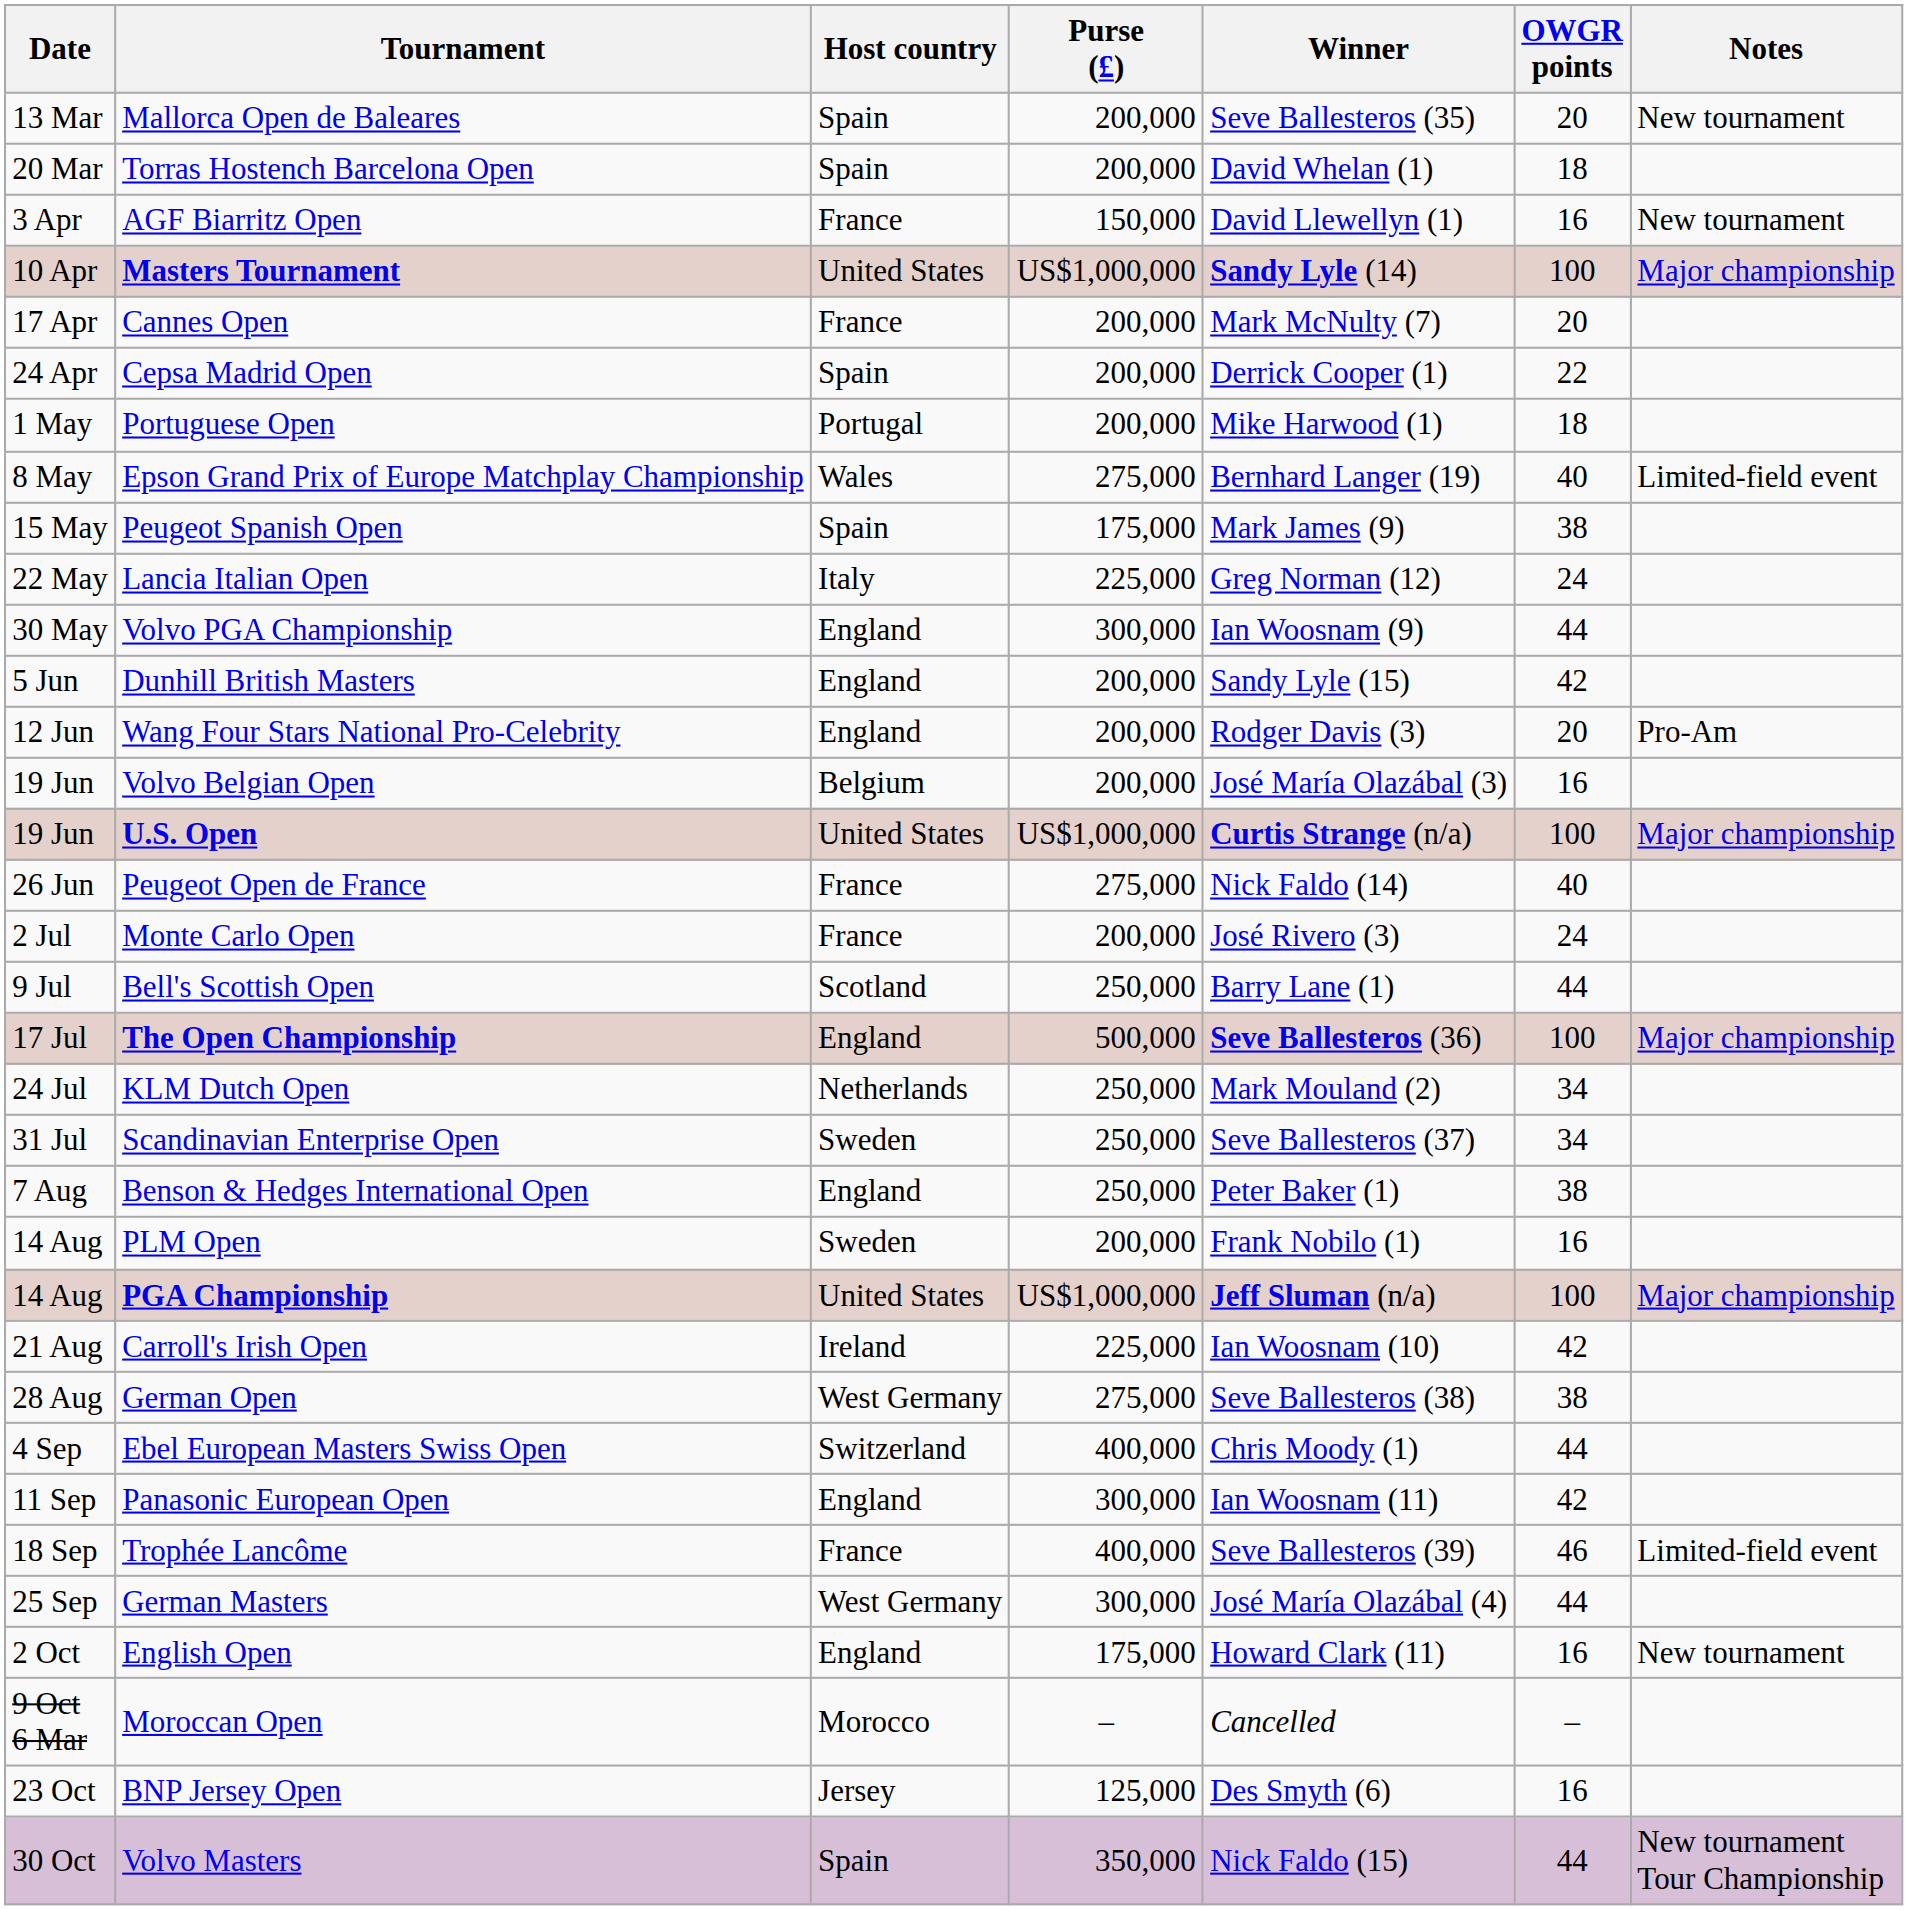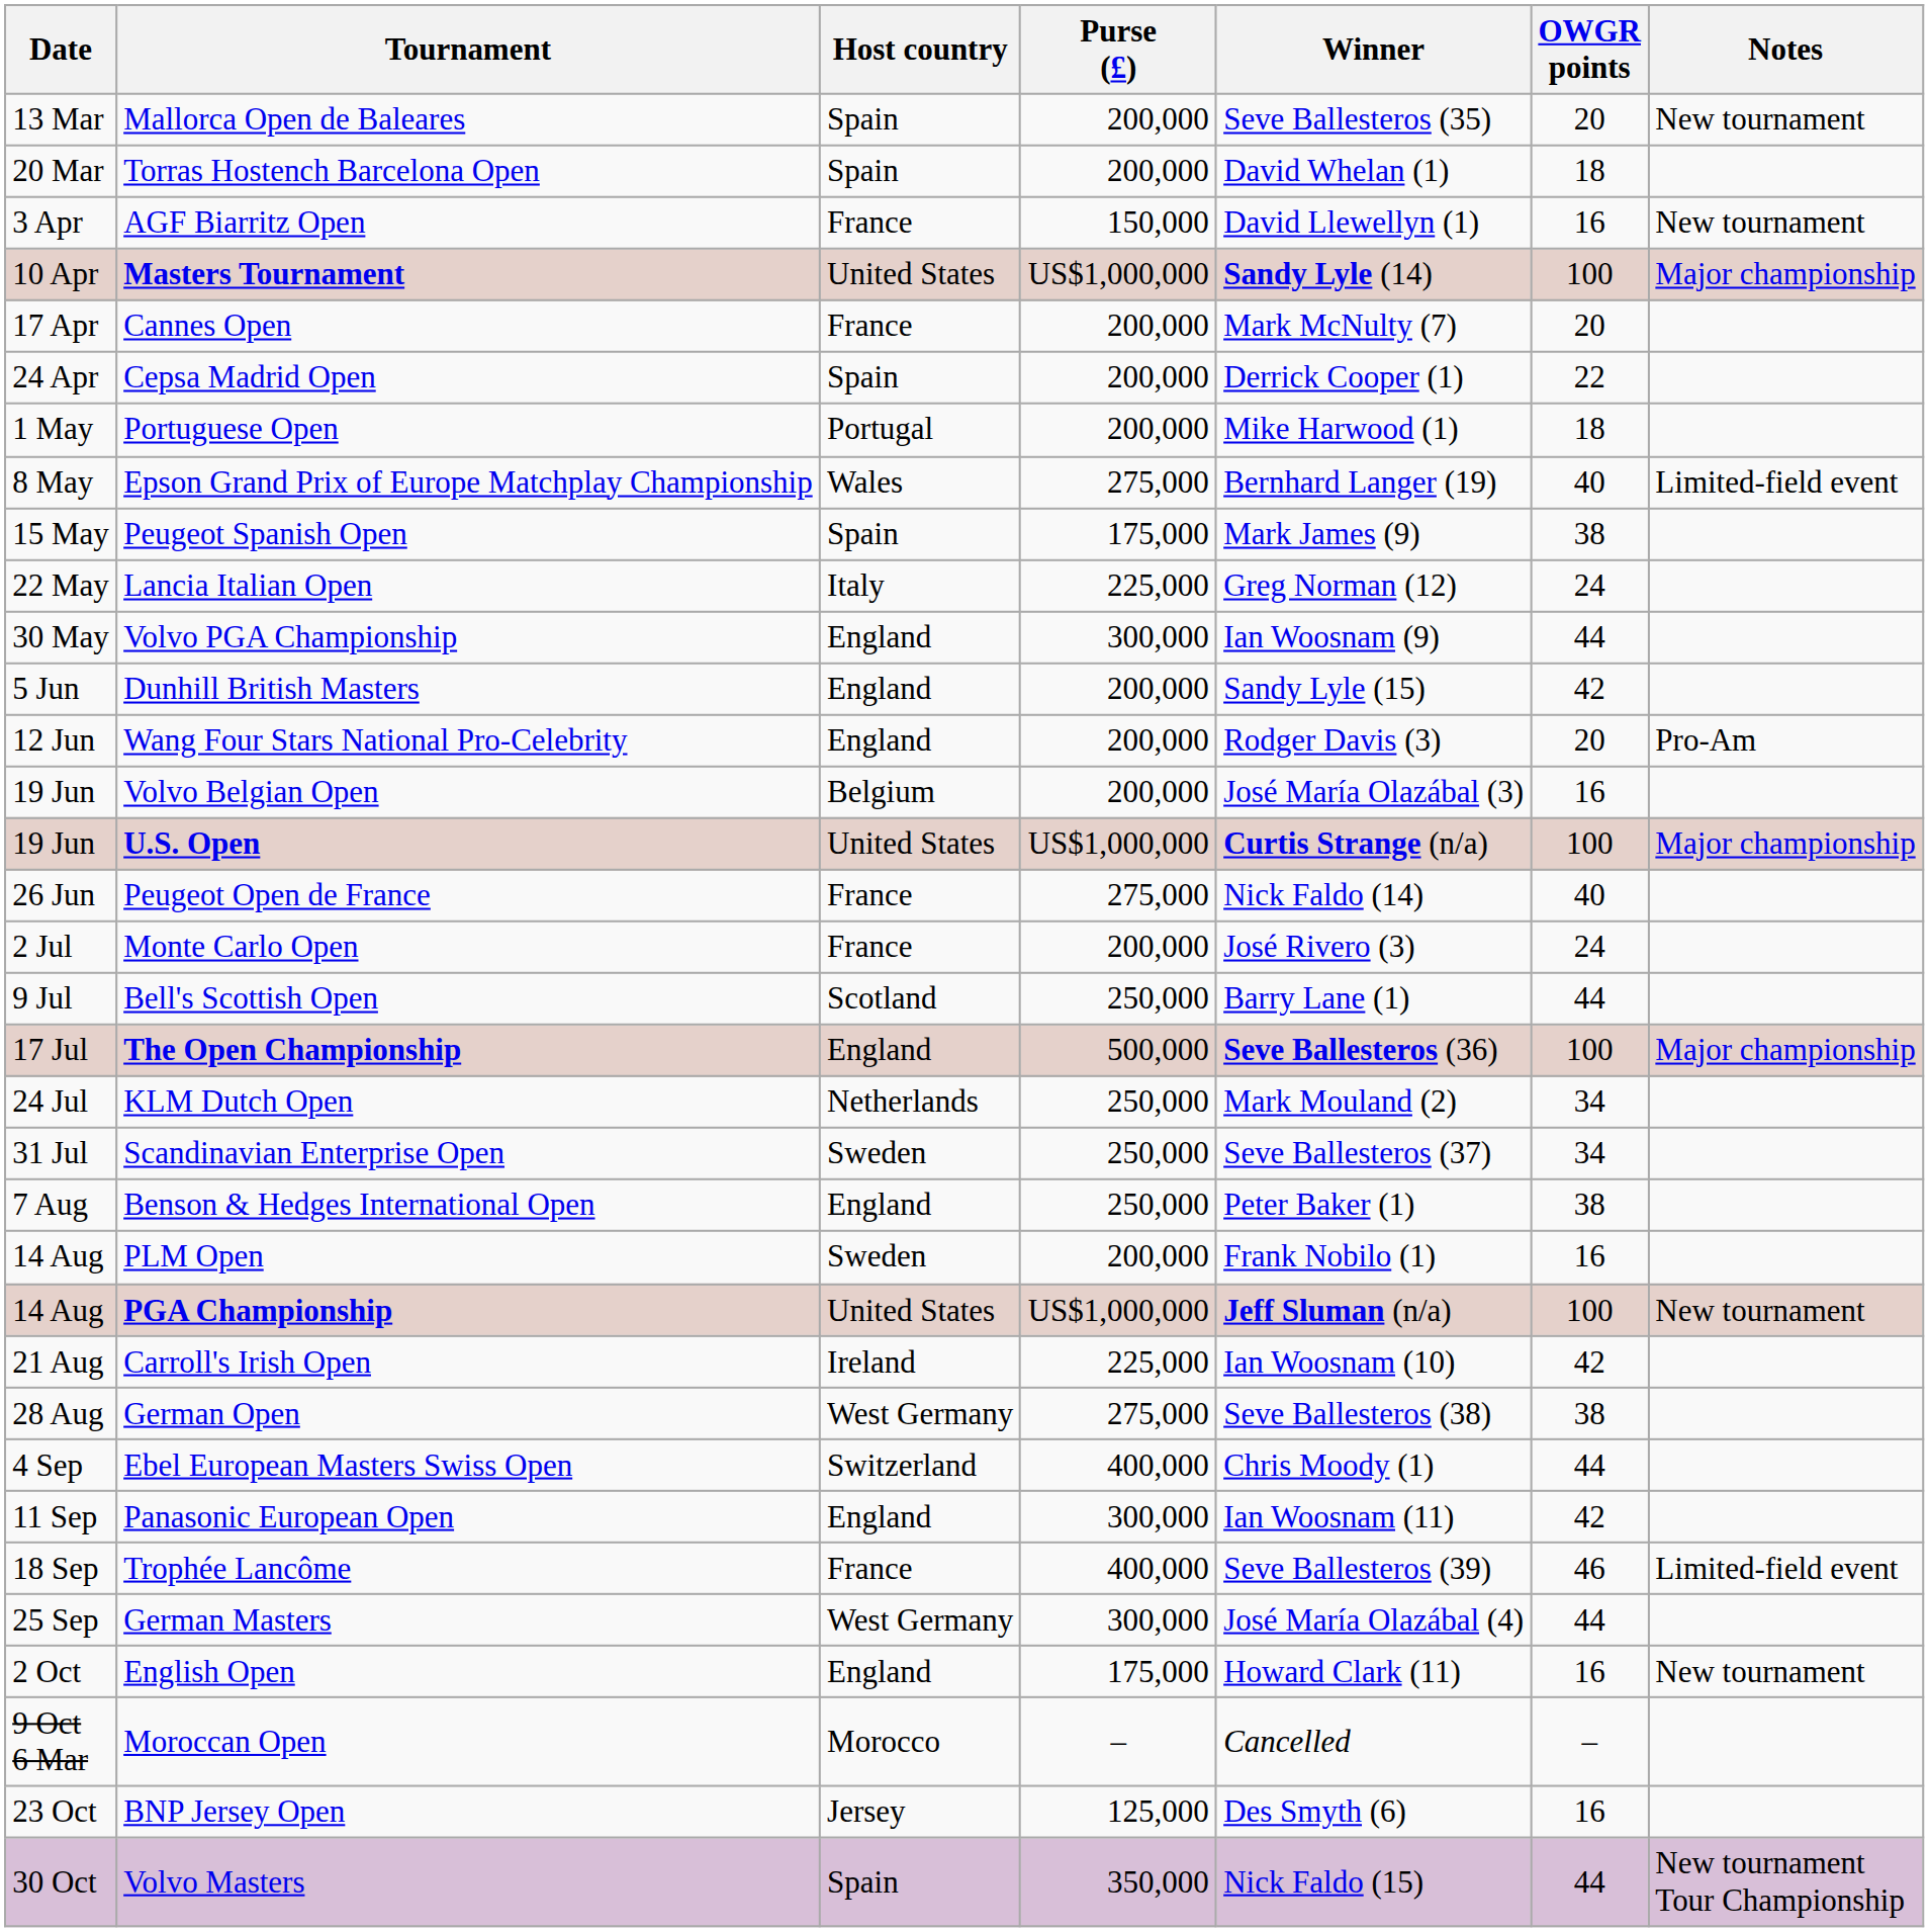PGA Championship | Notes: Major championship -> New tournament
